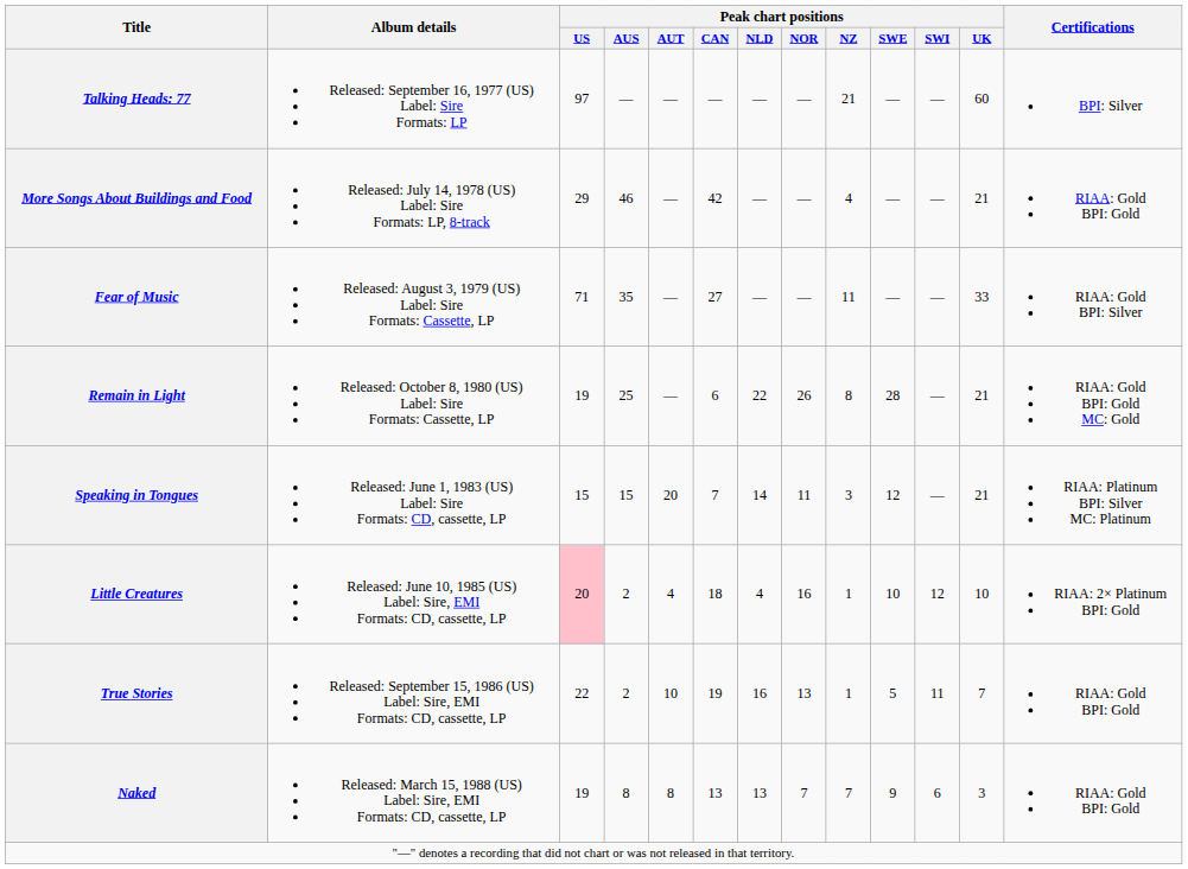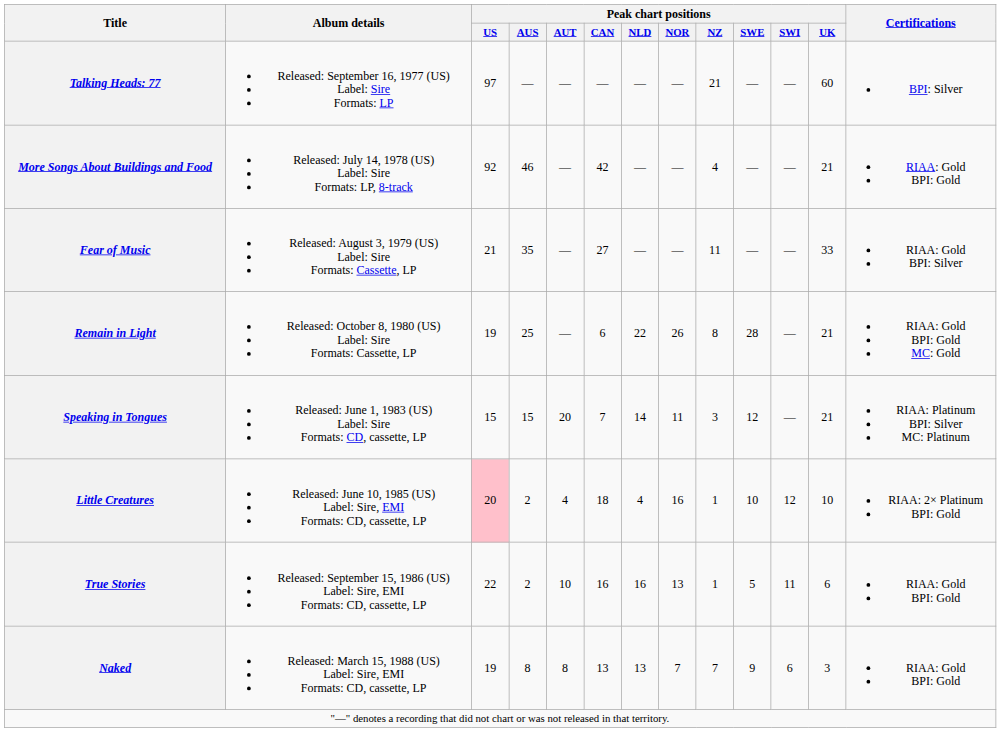More Songs About Buildings and Food | Peak chart positions / US: 29 -> 92
Fear of Music | Peak chart positions / US: 71 -> 21
True Stories | Peak chart positions / CAN: 19 -> 16
True Stories | Peak chart positions / UK: 7 -> 6
